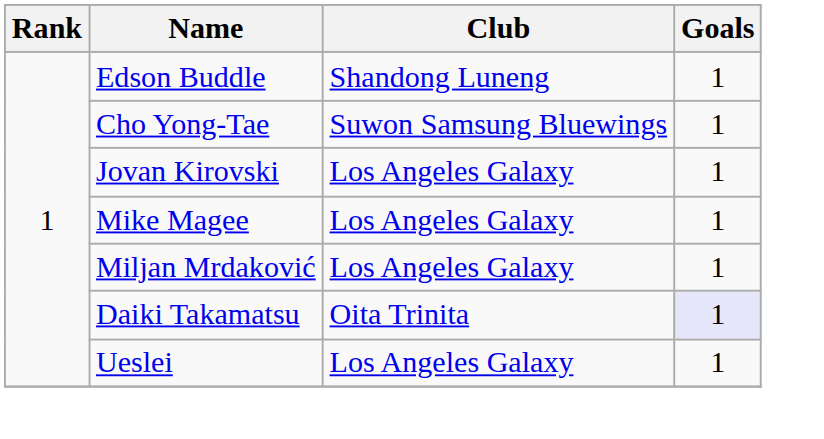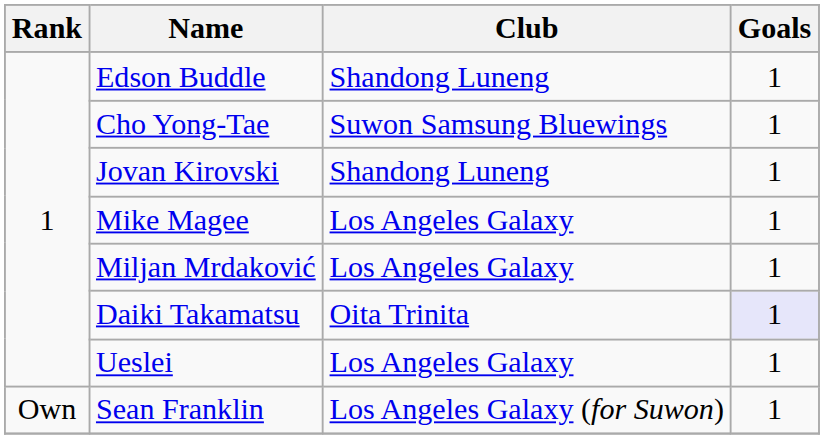Jovan Kirovski | Club: Los Angeles Galaxy -> Shandong Luneng
+ row: Own | Sean Franklin | Los Angeles Galaxy (for Suwon) | 1
